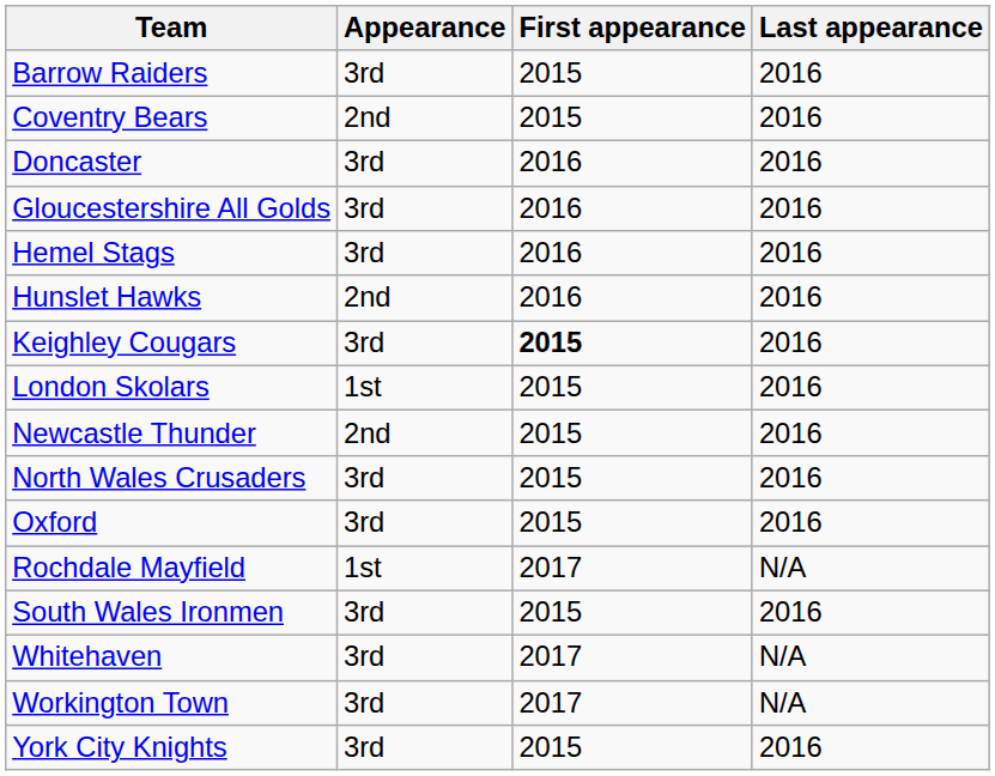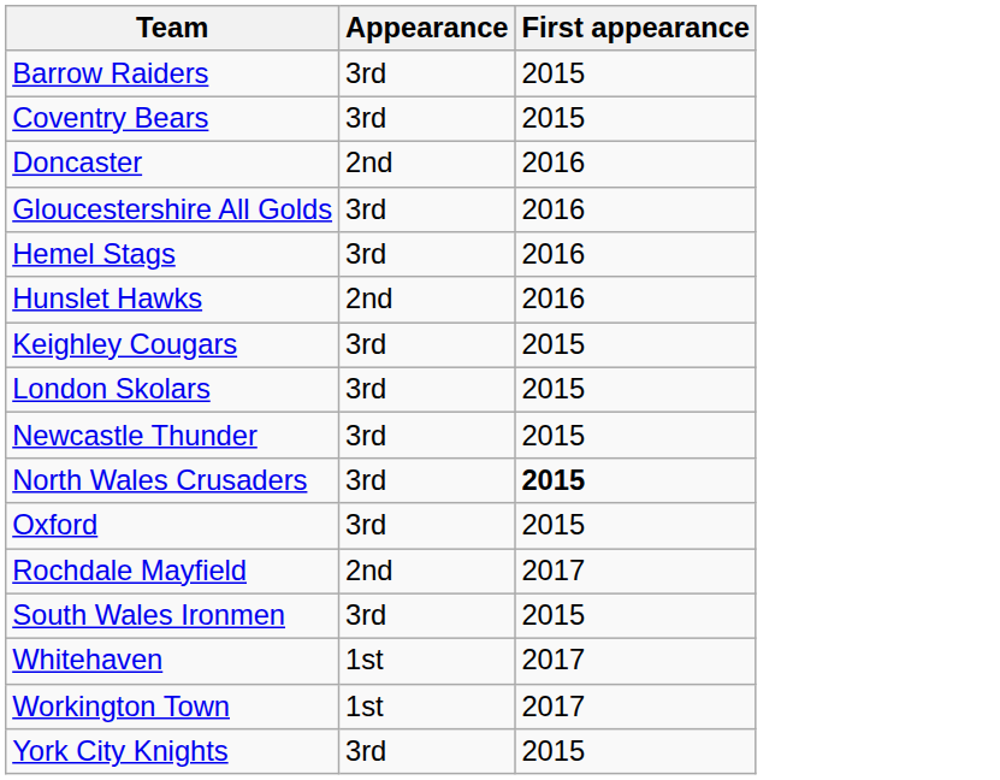- column: Last appearance | 2016 | 2016 | 2016 | 2016 | 2016 | 2016 | 2016 | 2016 | 2016 | 2016 | 2016 | N/A | 2016 | N/A | N/A | 2016
Coventry Bears | Appearance: 2nd -> 3rd
Doncaster | Appearance: 3rd -> 2nd
Keighley Cougars | First appearance: bold -> normal
London Skolars | Appearance: 1st -> 3rd
Newcastle Thunder | Appearance: 2nd -> 3rd
North Wales Crusaders | First appearance: normal -> bold
Rochdale Mayfield | Appearance: 1st -> 2nd
Whitehaven | Appearance: 3rd -> 1st
Workington Town | Appearance: 3rd -> 1st
